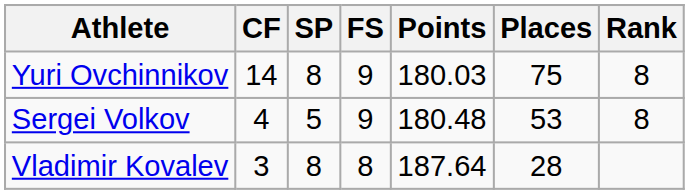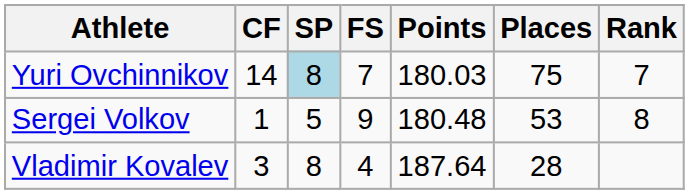Yuri Ovchinnikov | SP: no background -> lightblue background
Yuri Ovchinnikov | FS: 9 -> 7
Yuri Ovchinnikov | Rank: 8 -> 7
Sergei Volkov | CF: 4 -> 1
Vladimir Kovalev | FS: 8 -> 4
